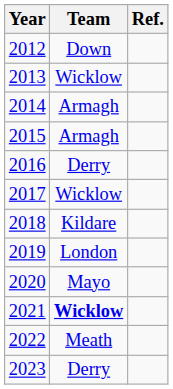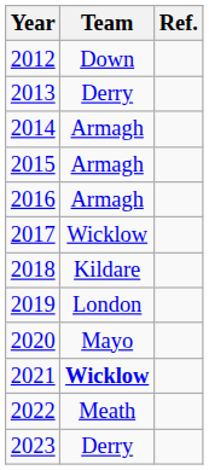2013 | Team: Wicklow -> Derry
2016 | Team: Derry -> Armagh
